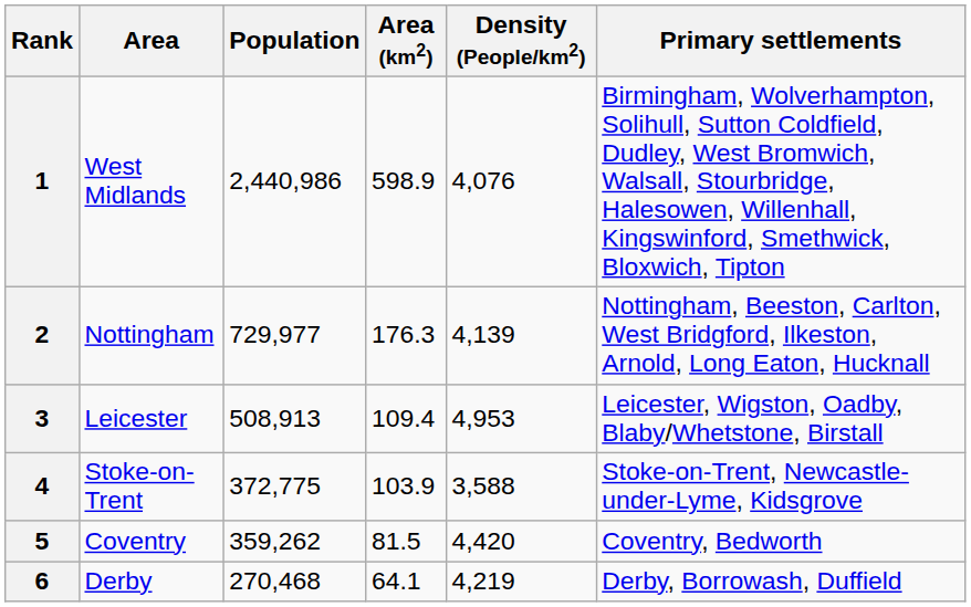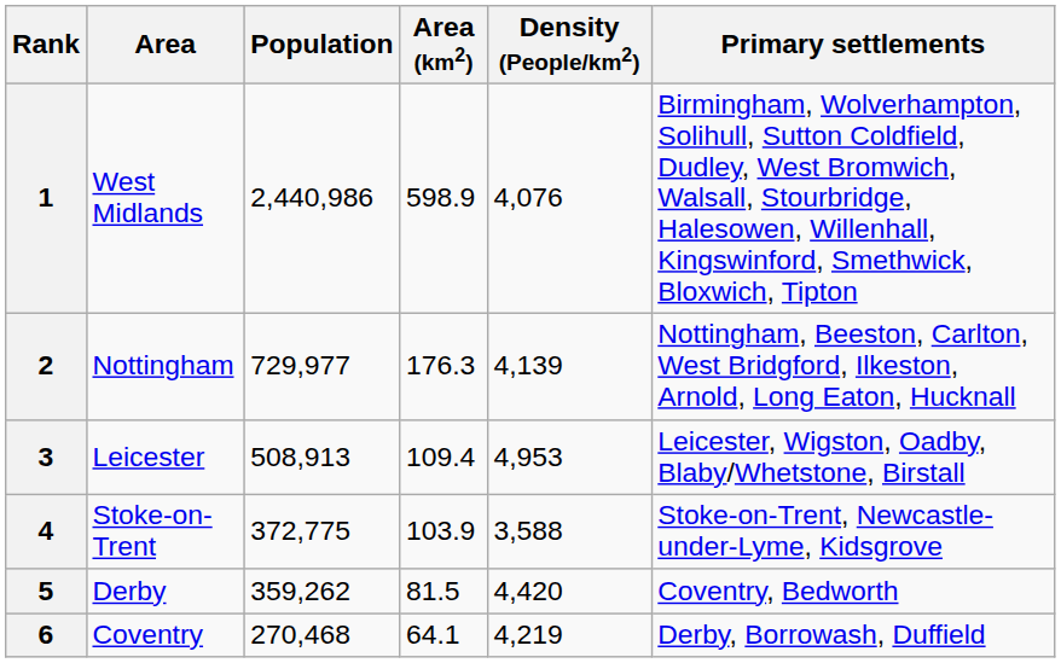5 | Area: Coventry -> Derby
6 | Area: Derby -> Coventry
